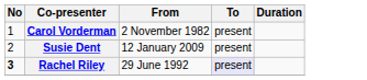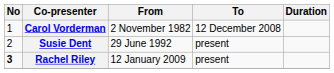Carol Vorderman | To: present -> 12 December 2008
Susie Dent | From: 12 January 2009 -> 29 June 1992
Rachel Riley | From: 29 June 1992 -> 12 January 2009
Rachel Riley | To: lavender background -> no background
